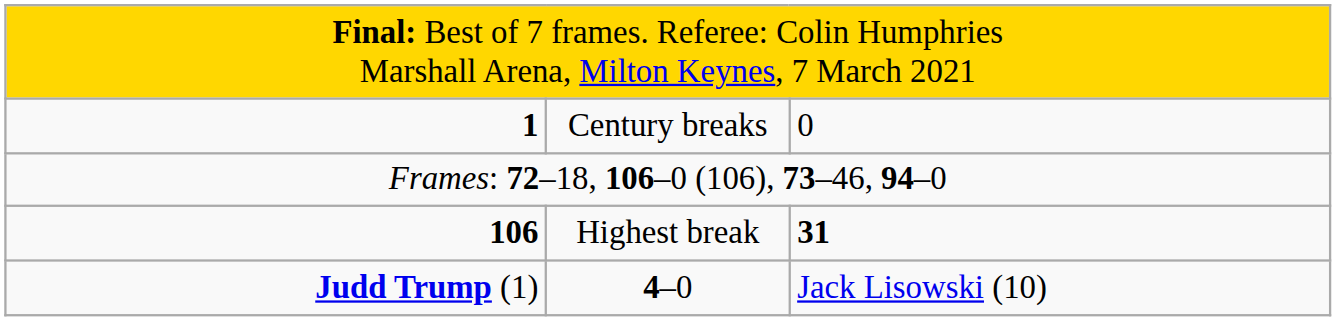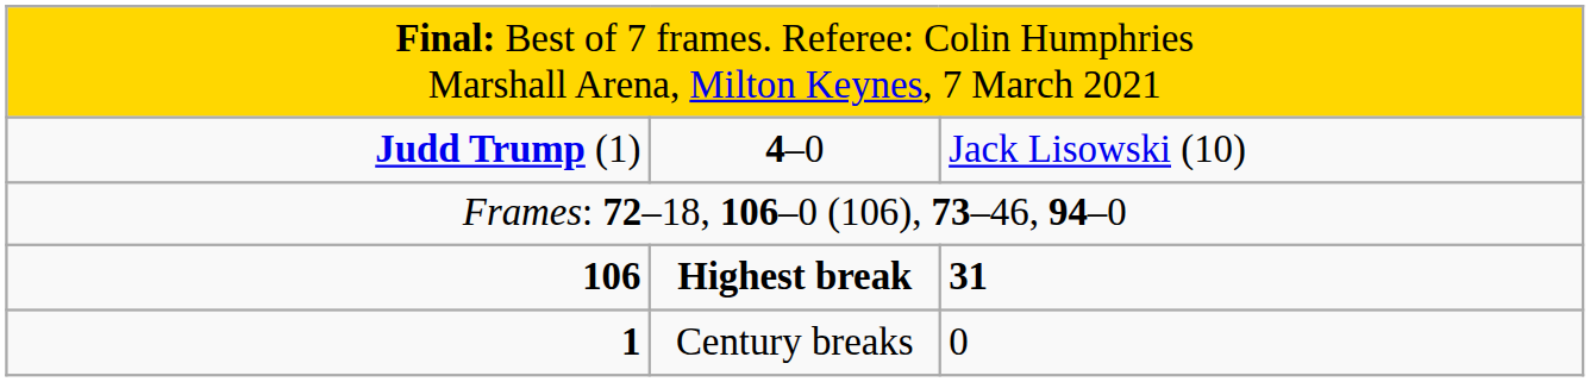rows swapped: Judd Trump (1) <-> 1
106 | column 2: normal -> bold
